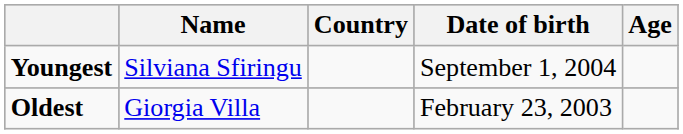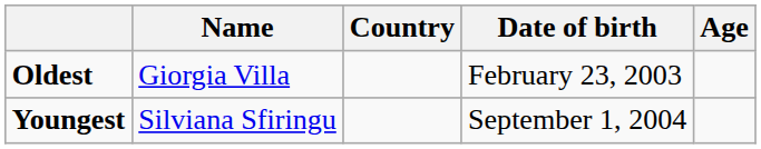rows swapped: Youngest <-> Oldest
